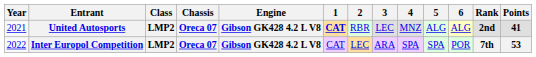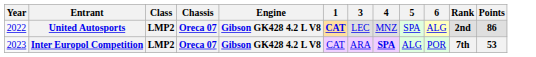- column: 2 | RBR | LEC
United Autosports | Year: 2021 -> 2022
United Autosports | 5: ALG -> SPA
United Autosports | Points: 41 -> 86
Inter Europol Competition | Year: 2022 -> 2023
Inter Europol Competition | 4: normal -> bold
Inter Europol Competition | 5: SPA -> ALG
